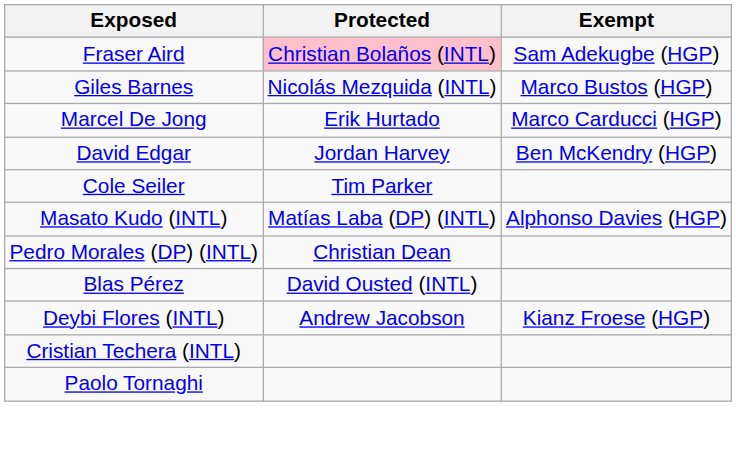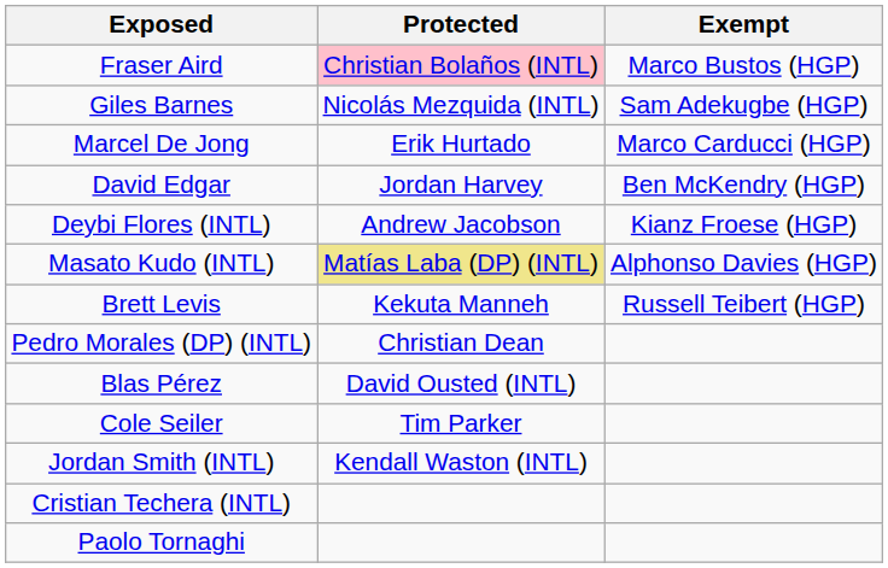Fraser Aird | Exempt: Sam Adekugbe (HGP) -> Marco Bustos (HGP)
Giles Barnes | Exempt: Marco Bustos (HGP) -> Sam Adekugbe (HGP)
rows swapped: Deybi Flores (INTL) <-> Cole Seiler
Masato Kudo (INTL) | Protected: no background -> khaki background
+ row: Brett Levis | Kekuta Manneh | Russell Teibert (HGP)
+ row: Jordan Smith (INTL) | Kendall Waston (INTL)
